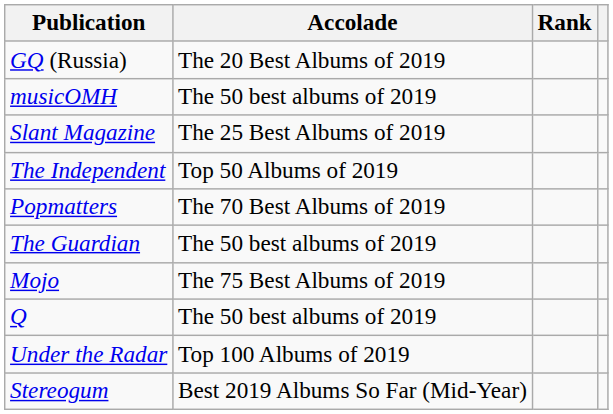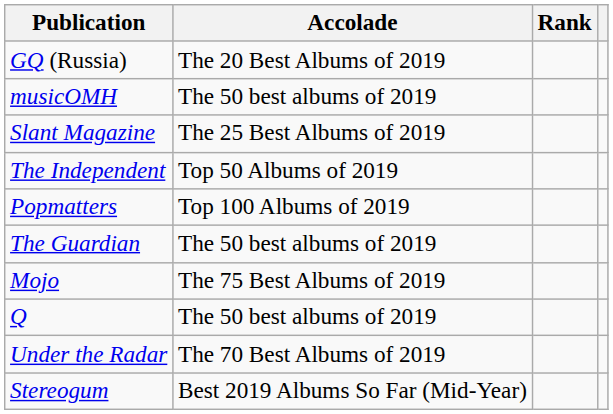Popmatters | Accolade: The 70 Best Albums of 2019 -> Top 100 Albums of 2019
Under the Radar | Accolade: Top 100 Albums of 2019 -> The 70 Best Albums of 2019
